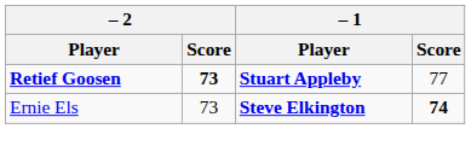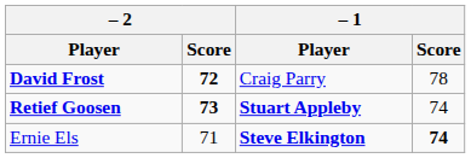+ row: David Frost | 72 | Craig Parry | 78
Retief Goosen | – 1 / Score: 77 -> 74
Ernie Els | – 2 / Score: 73 -> 71
